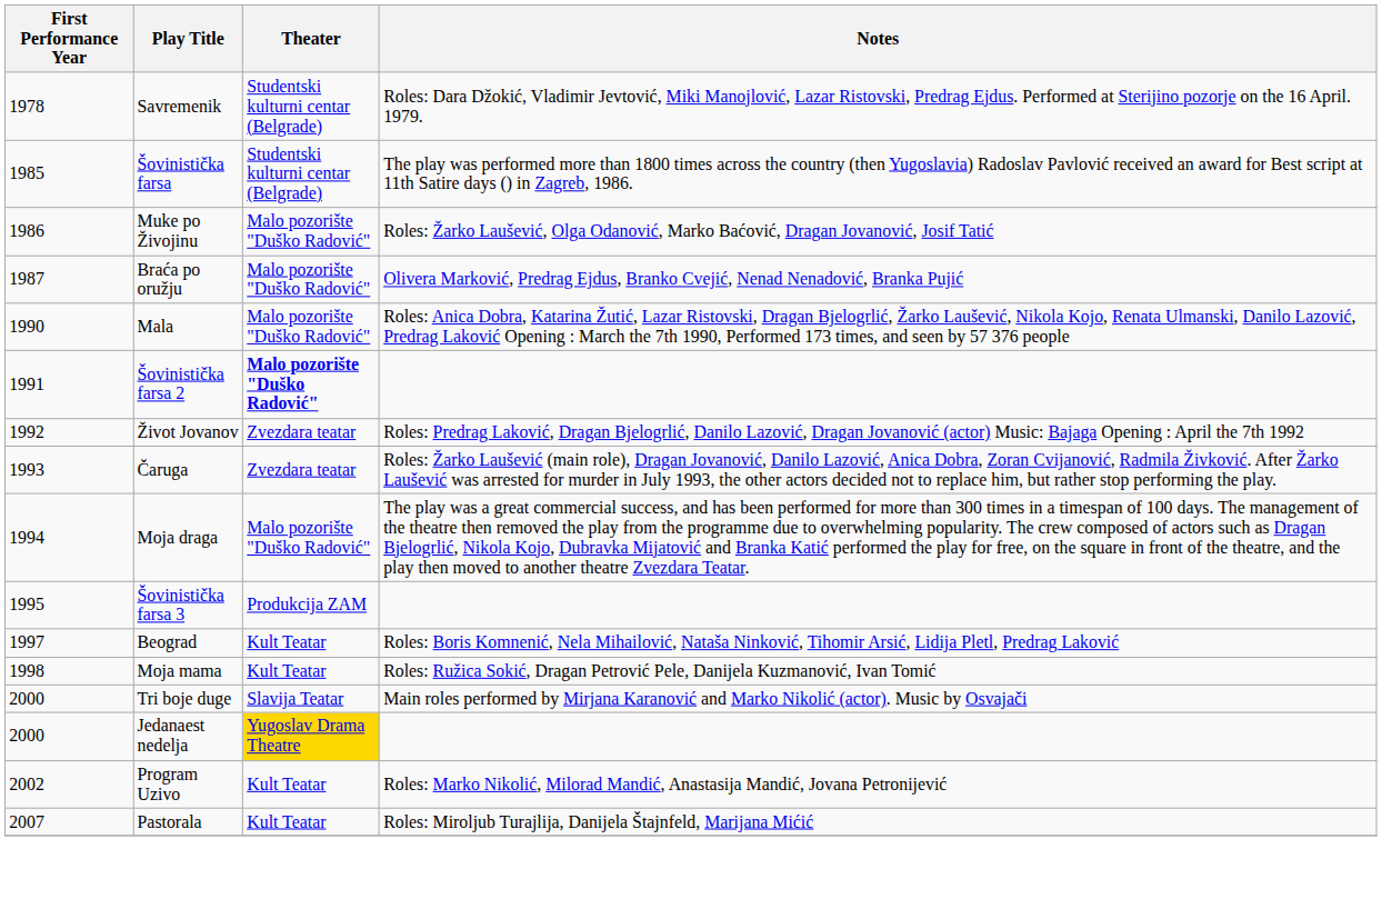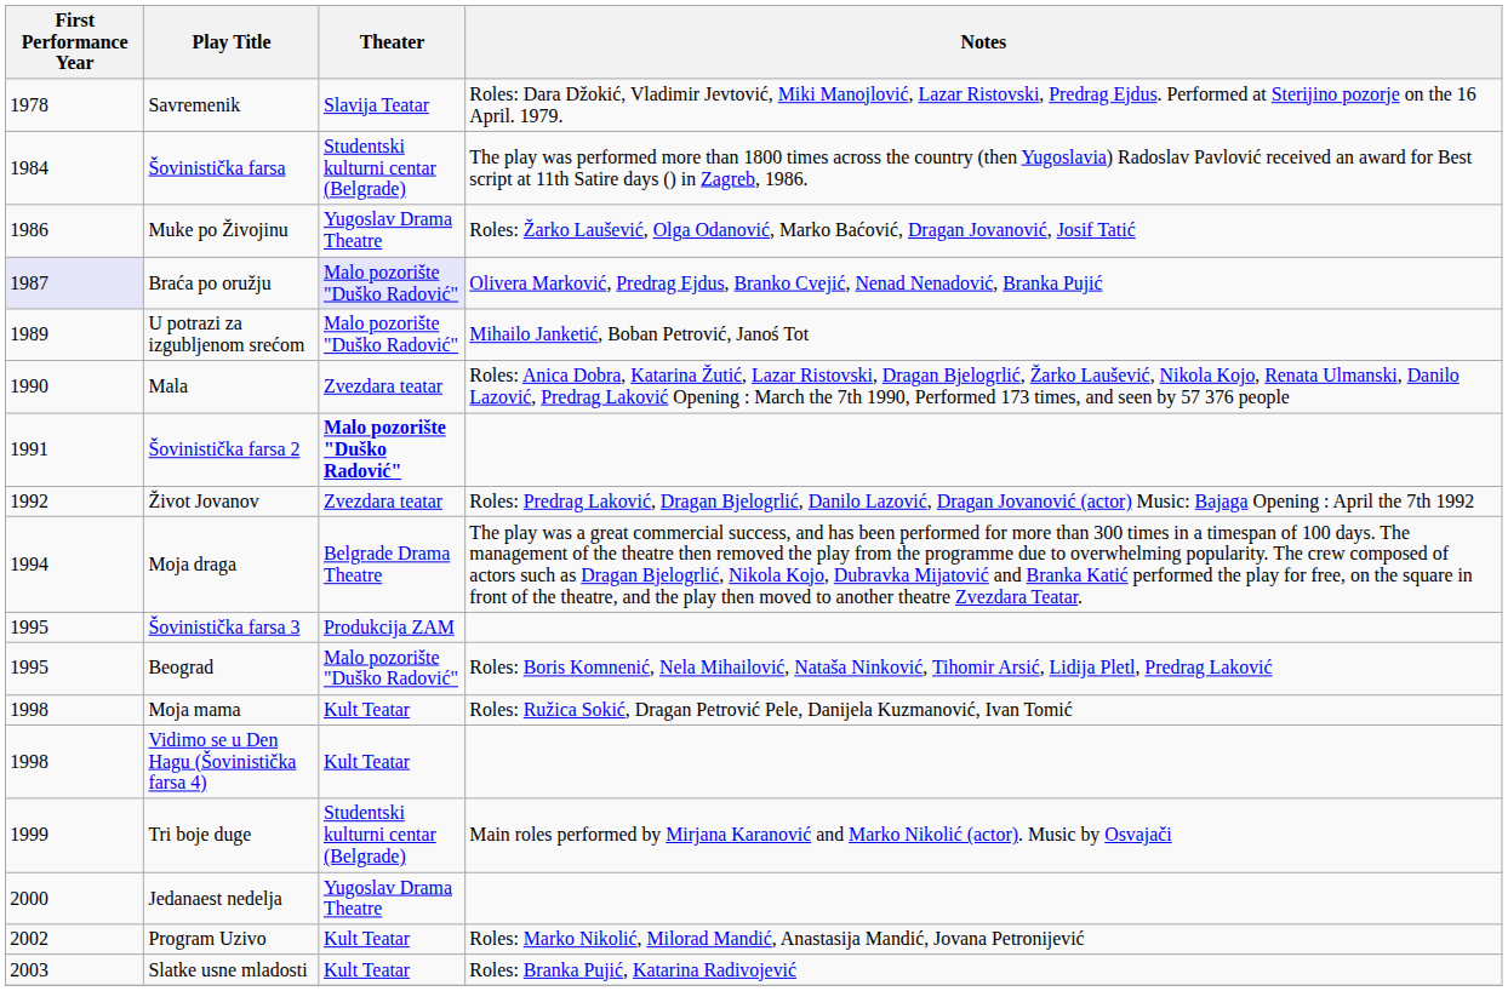Savremenik | Theater: Studentski kulturni centar (Belgrade) -> Slavija Teatar
Šovinistička farsa | First Performance Year: 1985 -> 1984
Muke po Živojinu | Theater: Malo pozorište "Duško Radović" -> Yugoslav Drama Theatre
Braća po oružju | First Performance Year: no background -> lavender background
Braća po oružju | Theater: no background -> lavender background
+ row: 1989 | U potrazi za izgubljenom srećom | Malo pozorište "Duško Radović" | Mihailo Janketić, Boban Petrović, Janoś Tot
Mala | Theater: Malo pozorište "Duško Radović" -> Zvezdara teatar
- row: 1993 | Čaruga | Zvezdara teatar | Roles: Žarko Laušević (main role), Dragan Jovanović, Danilo Lazović, Anica Dobra, Zoran Cvijanović, Radmila Živković. After Žarko Laušević was arrested for murder in July 1993, the other actors decided not to replace him, but rather stop performing the play.
Moja draga | Theater: Malo pozorište "Duško Radović" -> Belgrade Drama Theatre
Beograd | First Performance Year: 1997 -> 1995
Beograd | Theater: Kult Teatar -> Malo pozorište "Duško Radović"
+ row: 1998 | Vidimo se u Den Hagu (Šovinistička farsa 4) | Kult Teatar
Tri boje duge | First Performance Year: 2000 -> 1999
Tri boje duge | Theater: Slavija Teatar -> Studentski kulturni centar (Belgrade)
Jedanaest nedelja | Theater: gold background -> no background
+ row: 2003 | Slatke usne mladosti | Kult Teatar | Roles: Branka Pujić, Katarina Radivojević
- row: 2007 | Pastorala | Kult Teatar | Roles: Miroljub Turajlija, Danijela Štajnfeld, Marijana Mićić
